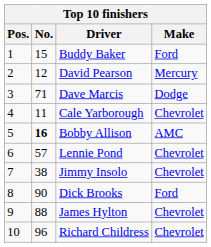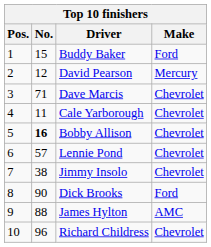Dave Marcis | Make: Dodge -> Chevrolet
Bobby Allison | Make: AMC -> Chevrolet
James Hylton | Make: Chevrolet -> AMC
